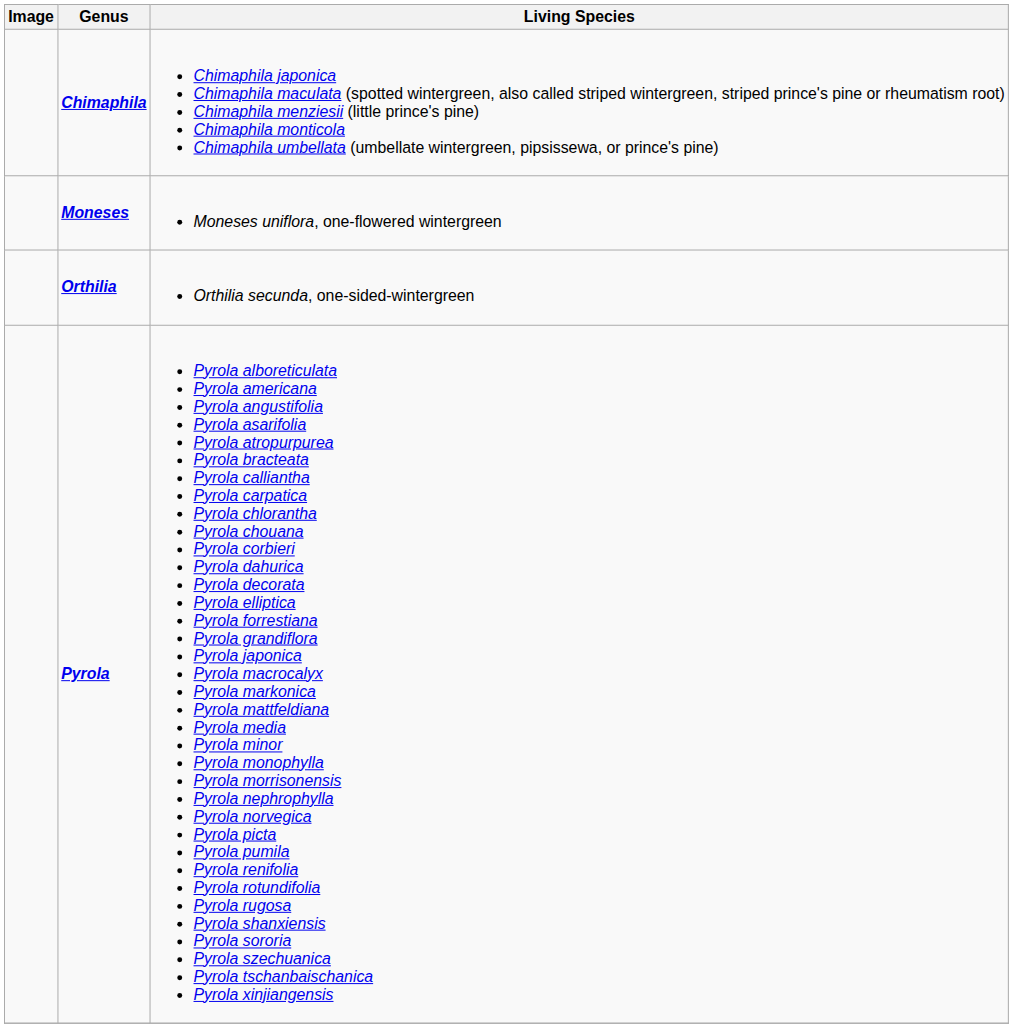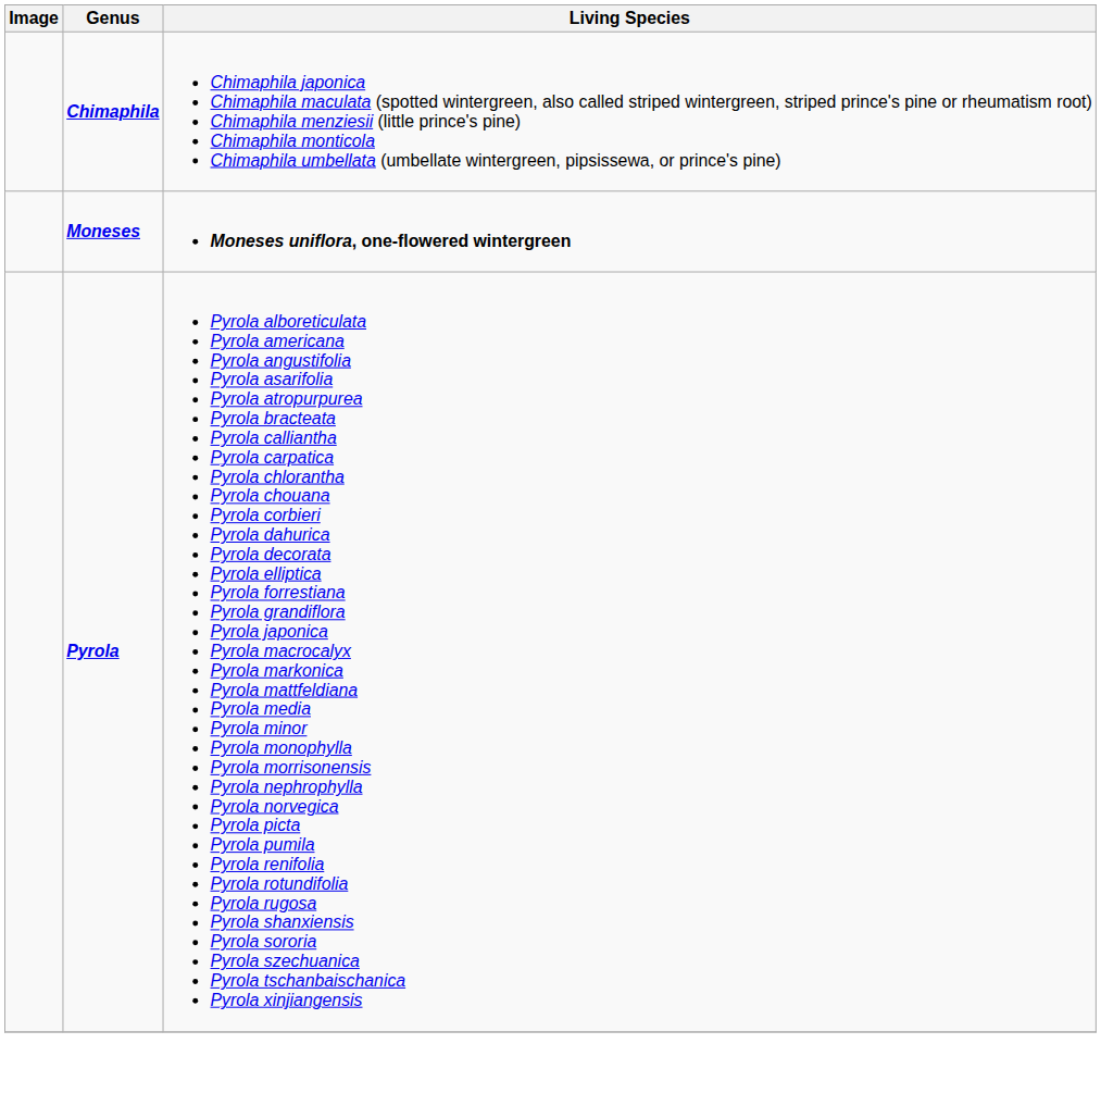Moneses | Living Species: normal -> bold
- row: Orthilia | Orthilia secunda, one-sided-wintergreen
